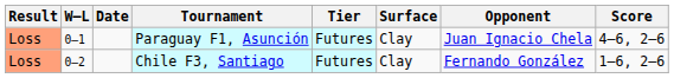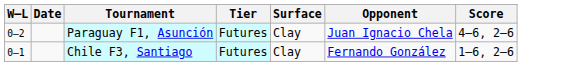- column: Result | Loss | Loss
Paraguay F1, Asunción | W–L: 0–1 -> 0–2
Chile F3, Santiago | W–L: 0–2 -> 0–1
